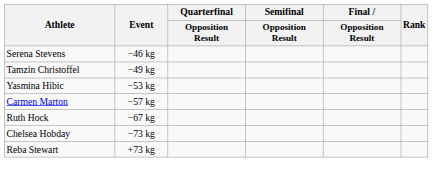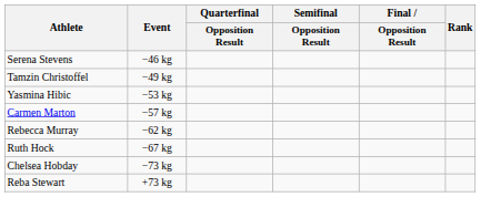+ row: Rebecca Murray | −62 kg
